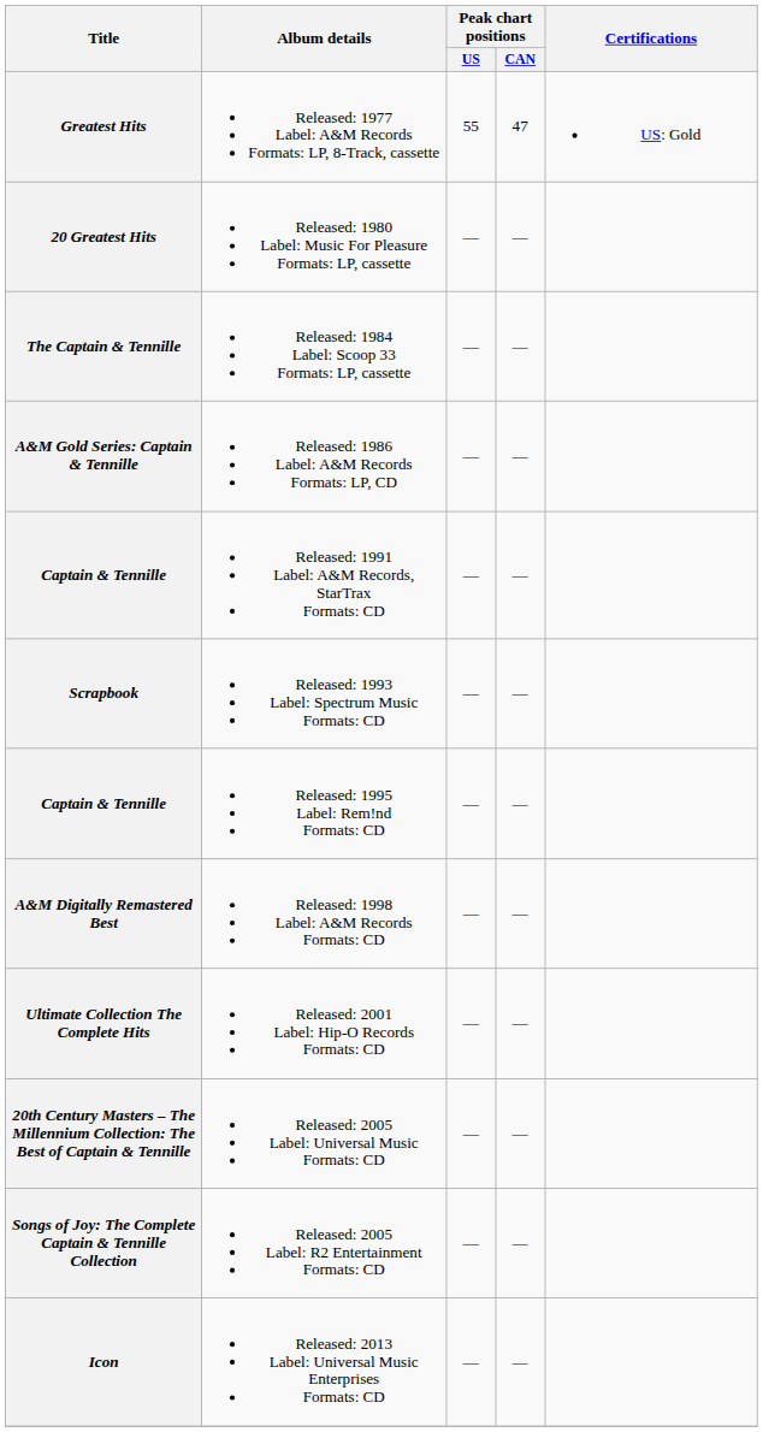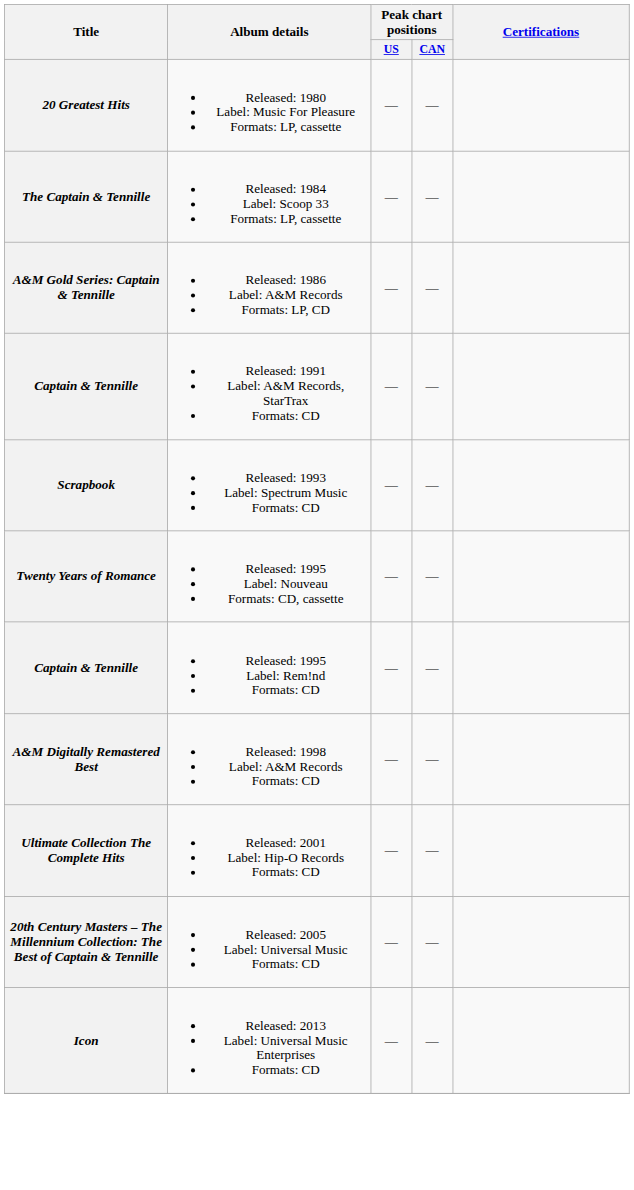- row: Greatest Hits | Released: 1977 Label: A&M Records Formats: LP, 8-Track, cassette | 55 | 47 | US: Gold
+ row: Twenty Years of Romance | Released: 1995 Label: Nouveau Formats: CD, cassette | — | —
- row: Songs of Joy: The Complete Captain & Tennille Collection | Released: 2005 Label: R2 Entertainment Formats: CD | — | —
